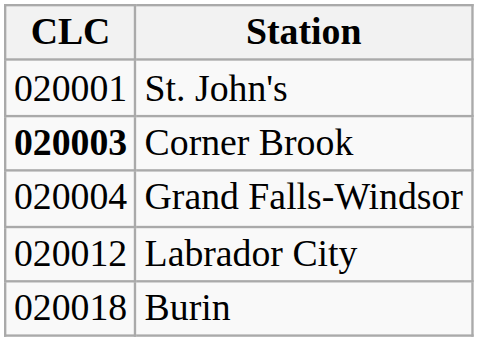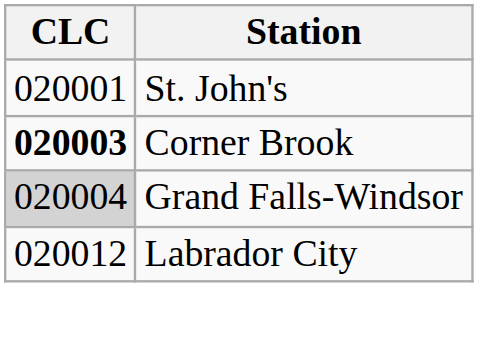Grand Falls-Windsor | CLC: no background -> lightgrey background
- row: 020018 | Burin
